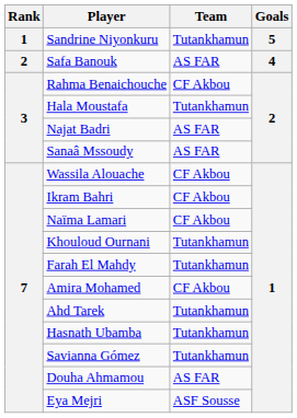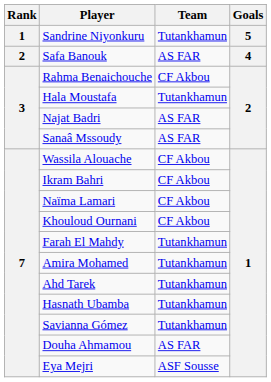Khouloud Ournani | Team: Tutankhamun -> CF Akbou
Amira Mohamed | Team: CF Akbou -> Tutankhamun
